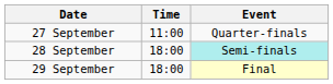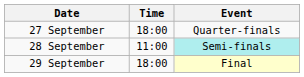27 September | Time: 11:00 -> 18:00
28 September | Time: 18:00 -> 11:00
